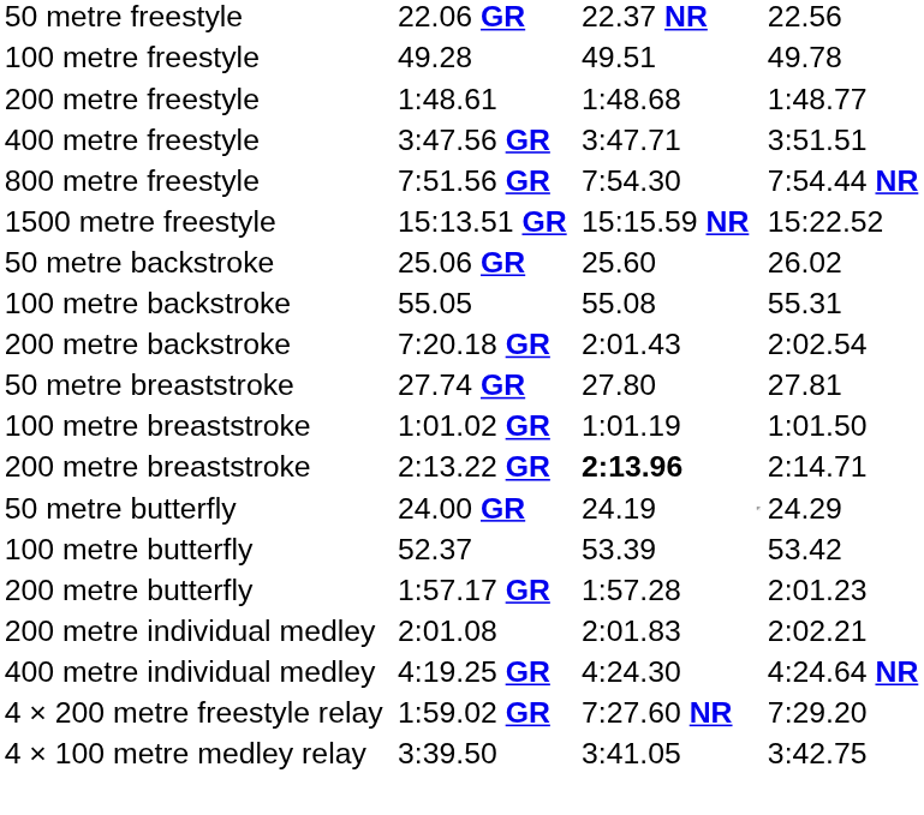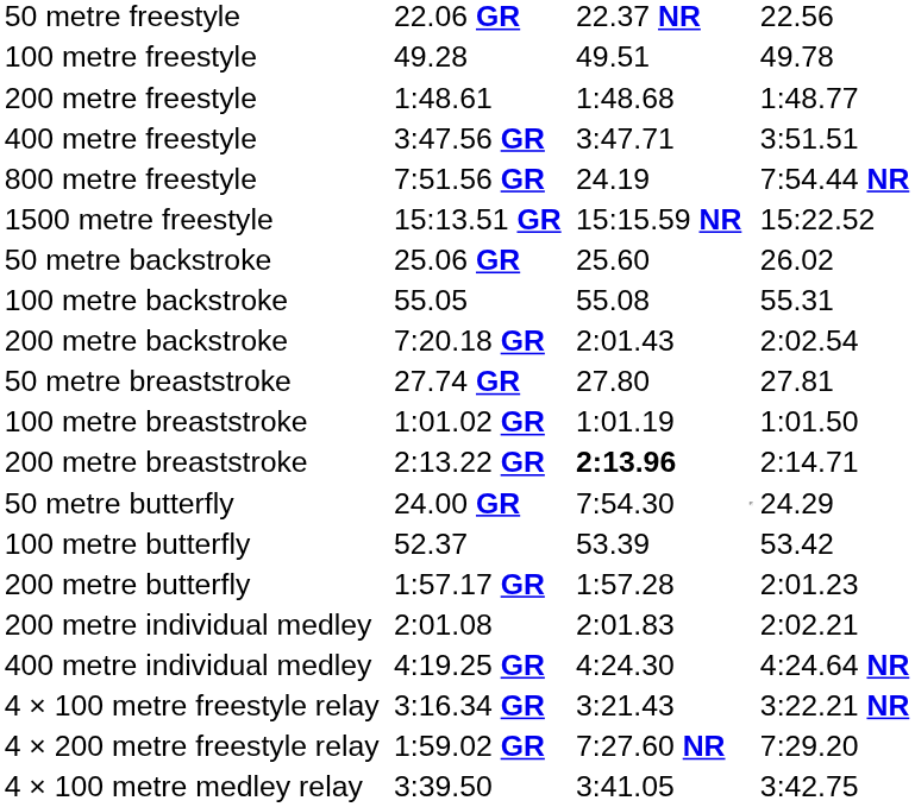800 metre freestyle | column 5: 7:54.30 -> 24.19
50 metre butterfly | column 5: 24.19 -> 7:54.30
+ row: 4 × 100 metre freestyle relay | 3:16.34 GR | 3:21.43 | 3:22.21 NR
